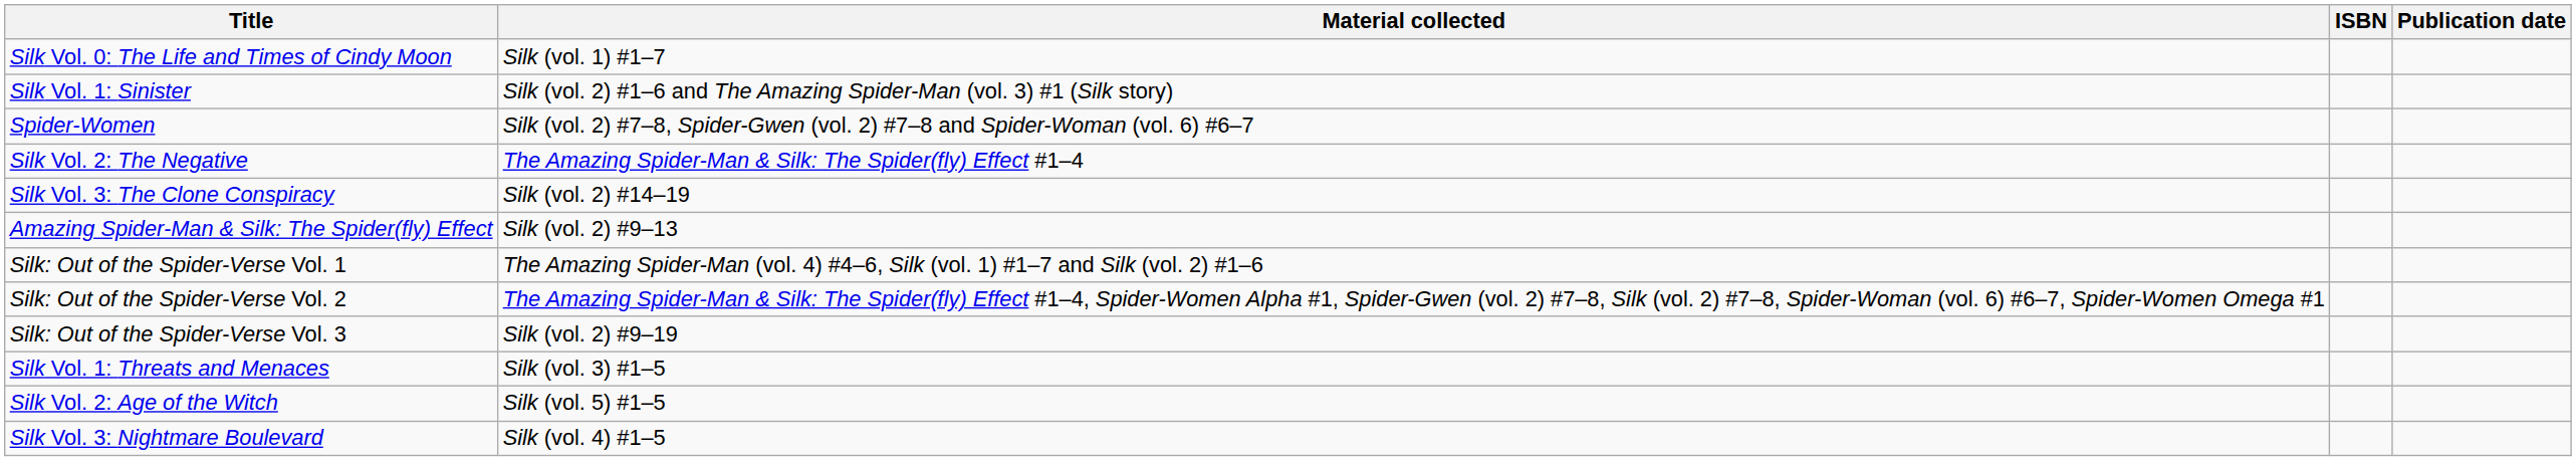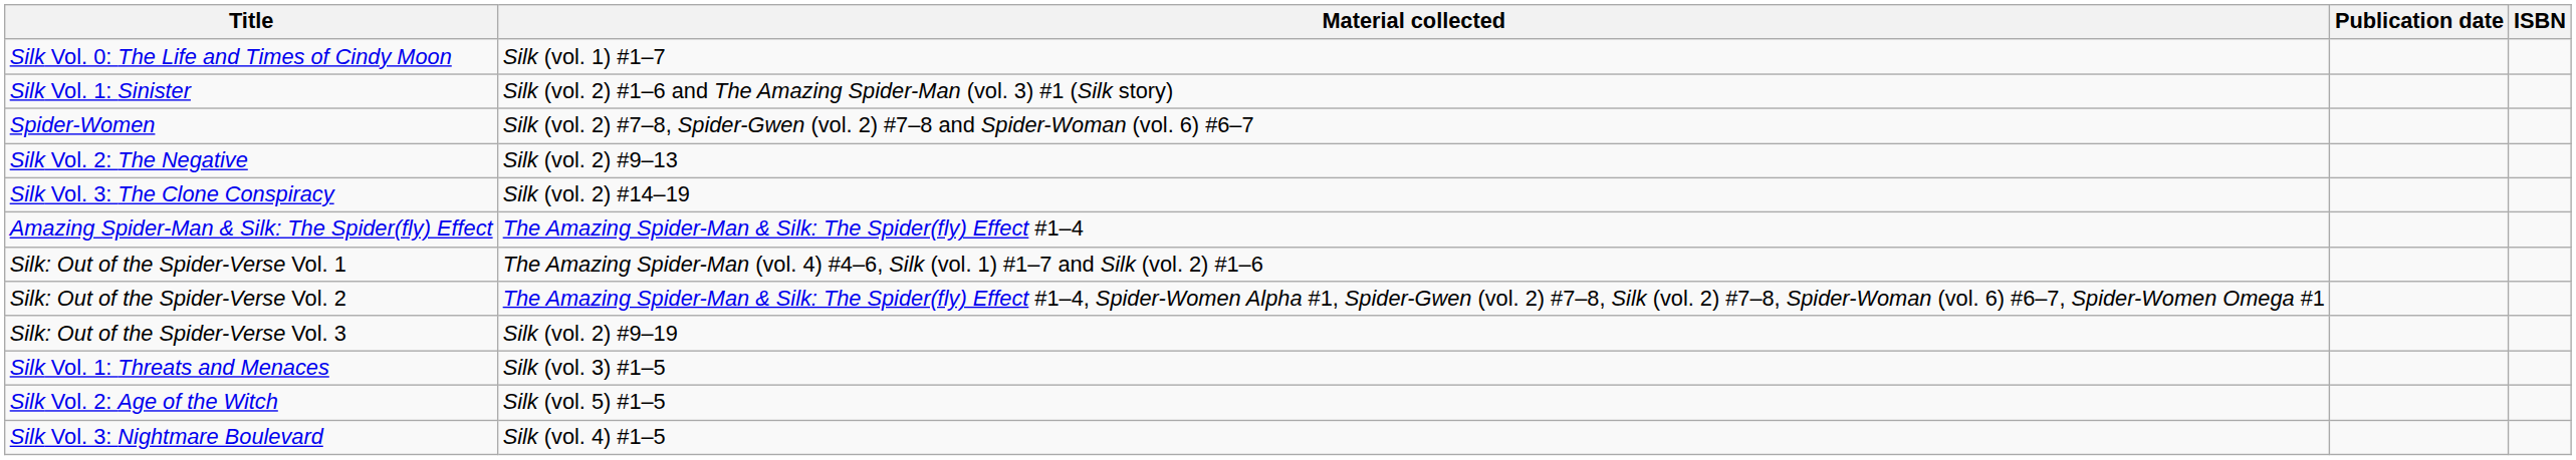columns swapped: Publication date <-> ISBN
Silk Vol. 2: The Negative | Material collected: The Amazing Spider-Man & Silk: The Spider(fly) Effect #1–4 -> Silk (vol. 2) #9–13
Amazing Spider-Man & Silk: The Spider(fly) Effect | Material collected: Silk (vol. 2) #9–13 -> The Amazing Spider-Man & Silk: The Spider(fly) Effect #1–4
